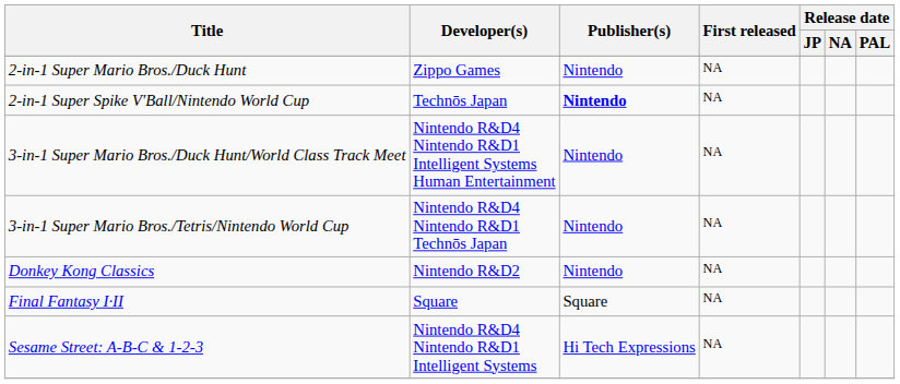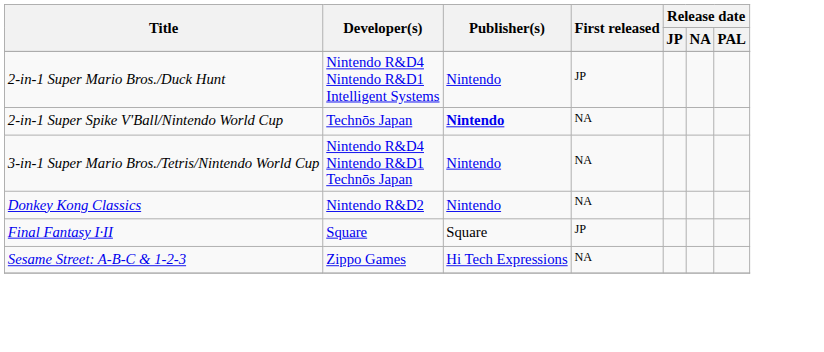2-in-1 Super Mario Bros./Duck Hunt | Developer(s): Zippo Games -> Nintendo R&D4 Nintendo R&D1 Intelligent Systems
2-in-1 Super Mario Bros./Duck Hunt | First released: NA -> JP
- row: 3-in-1 Super Mario Bros./Duck Hunt/World Class Track Meet | Nintendo R&D4 Nintendo R&D1 Intelligent Systems Human Entertainment | Nintendo | NA
Final Fantasy I∙II | First released: NA -> JP
Sesame Street: A-B-C & 1-2-3 | Developer(s): Nintendo R&D4 Nintendo R&D1 Intelligent Systems -> Zippo Games
